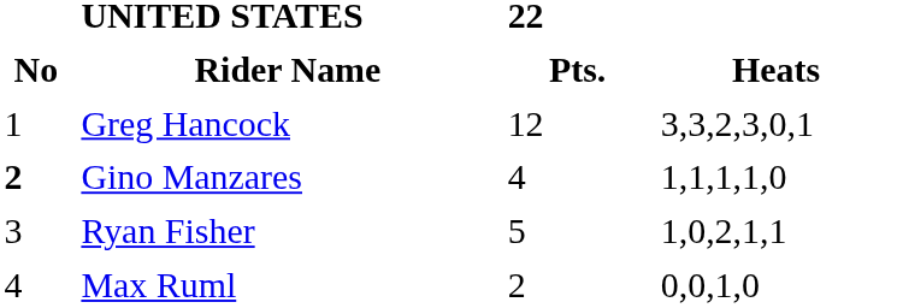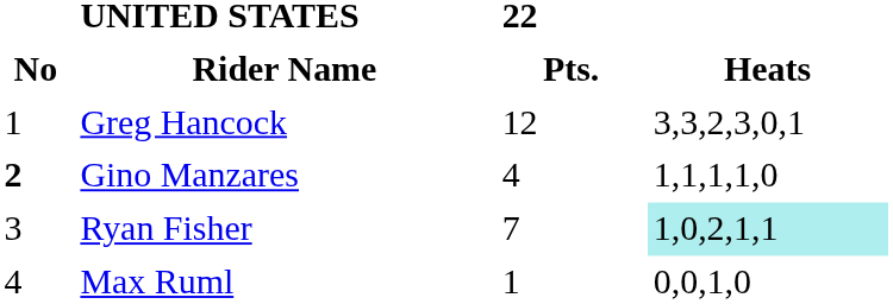Ryan Fisher | 22 / Pts.: 5 -> 7
Ryan Fisher | Heats: no background -> paleturquoise background
Max Ruml | 22 / Pts.: 2 -> 1
